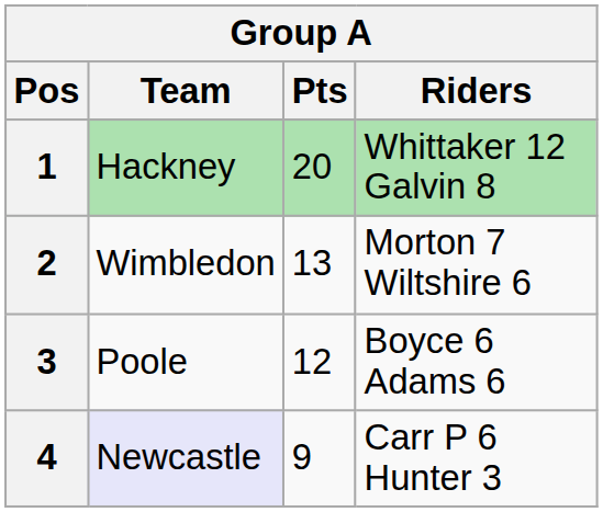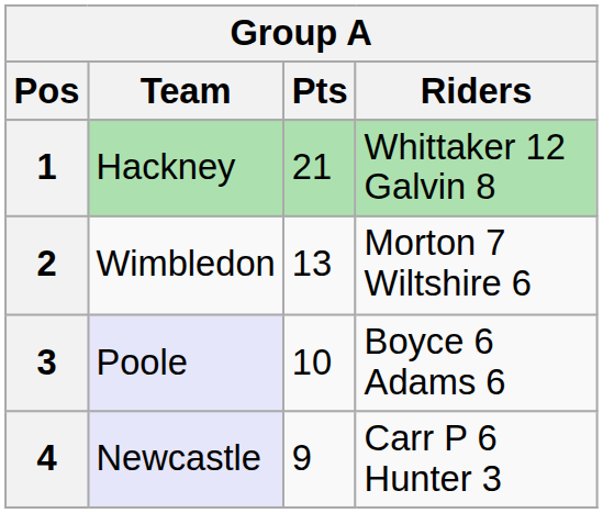1 | Pts: 20 -> 21
3 | Team: no background -> lavender background
3 | Pts: 12 -> 10
